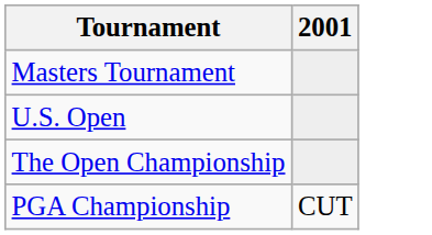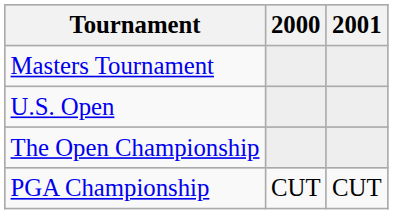+ column: 2000 | CUT
